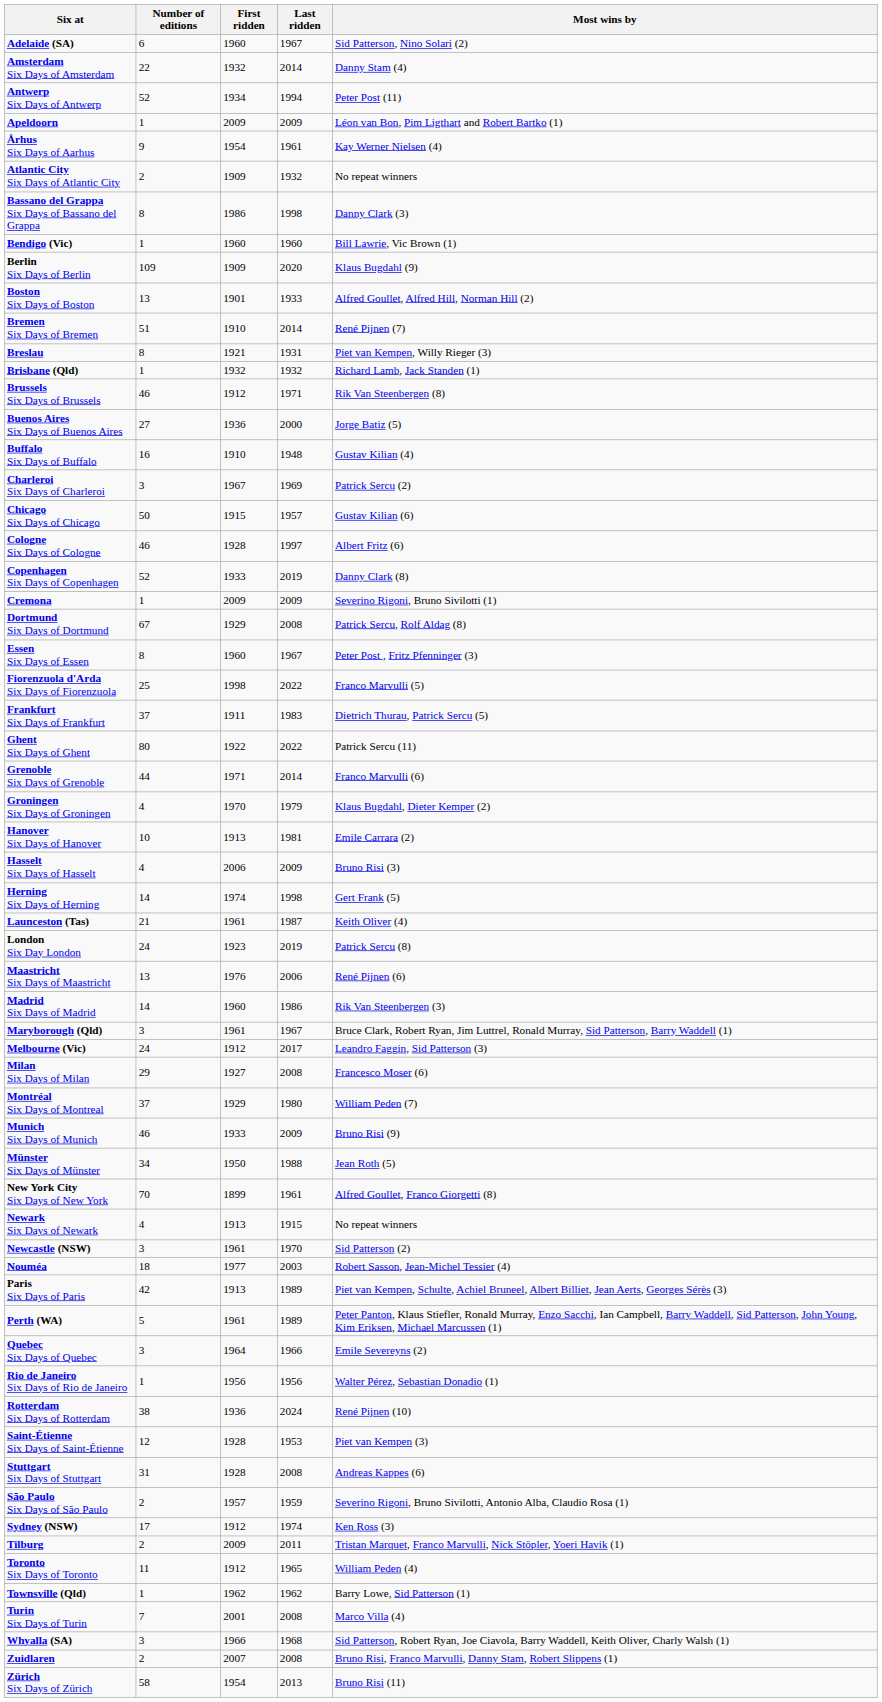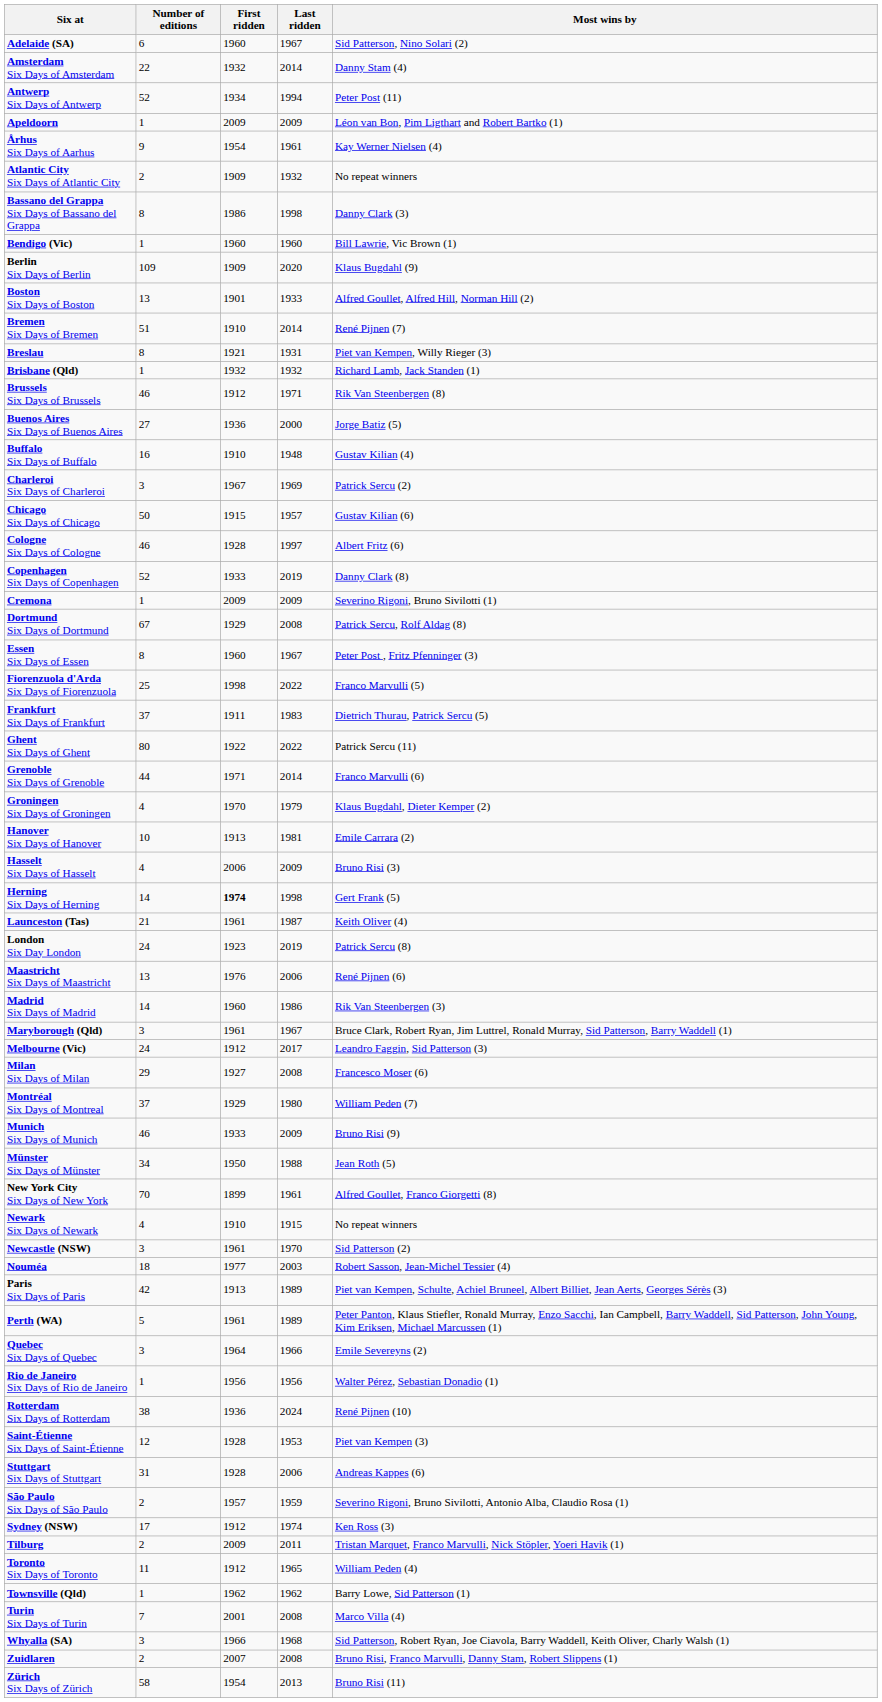Herning Six Days of Herning | First ridden: normal -> bold
Newark Six Days of Newark | First ridden: 1913 -> 1910
Stuttgart Six Days of Stuttgart | Last ridden: 2008 -> 2006
